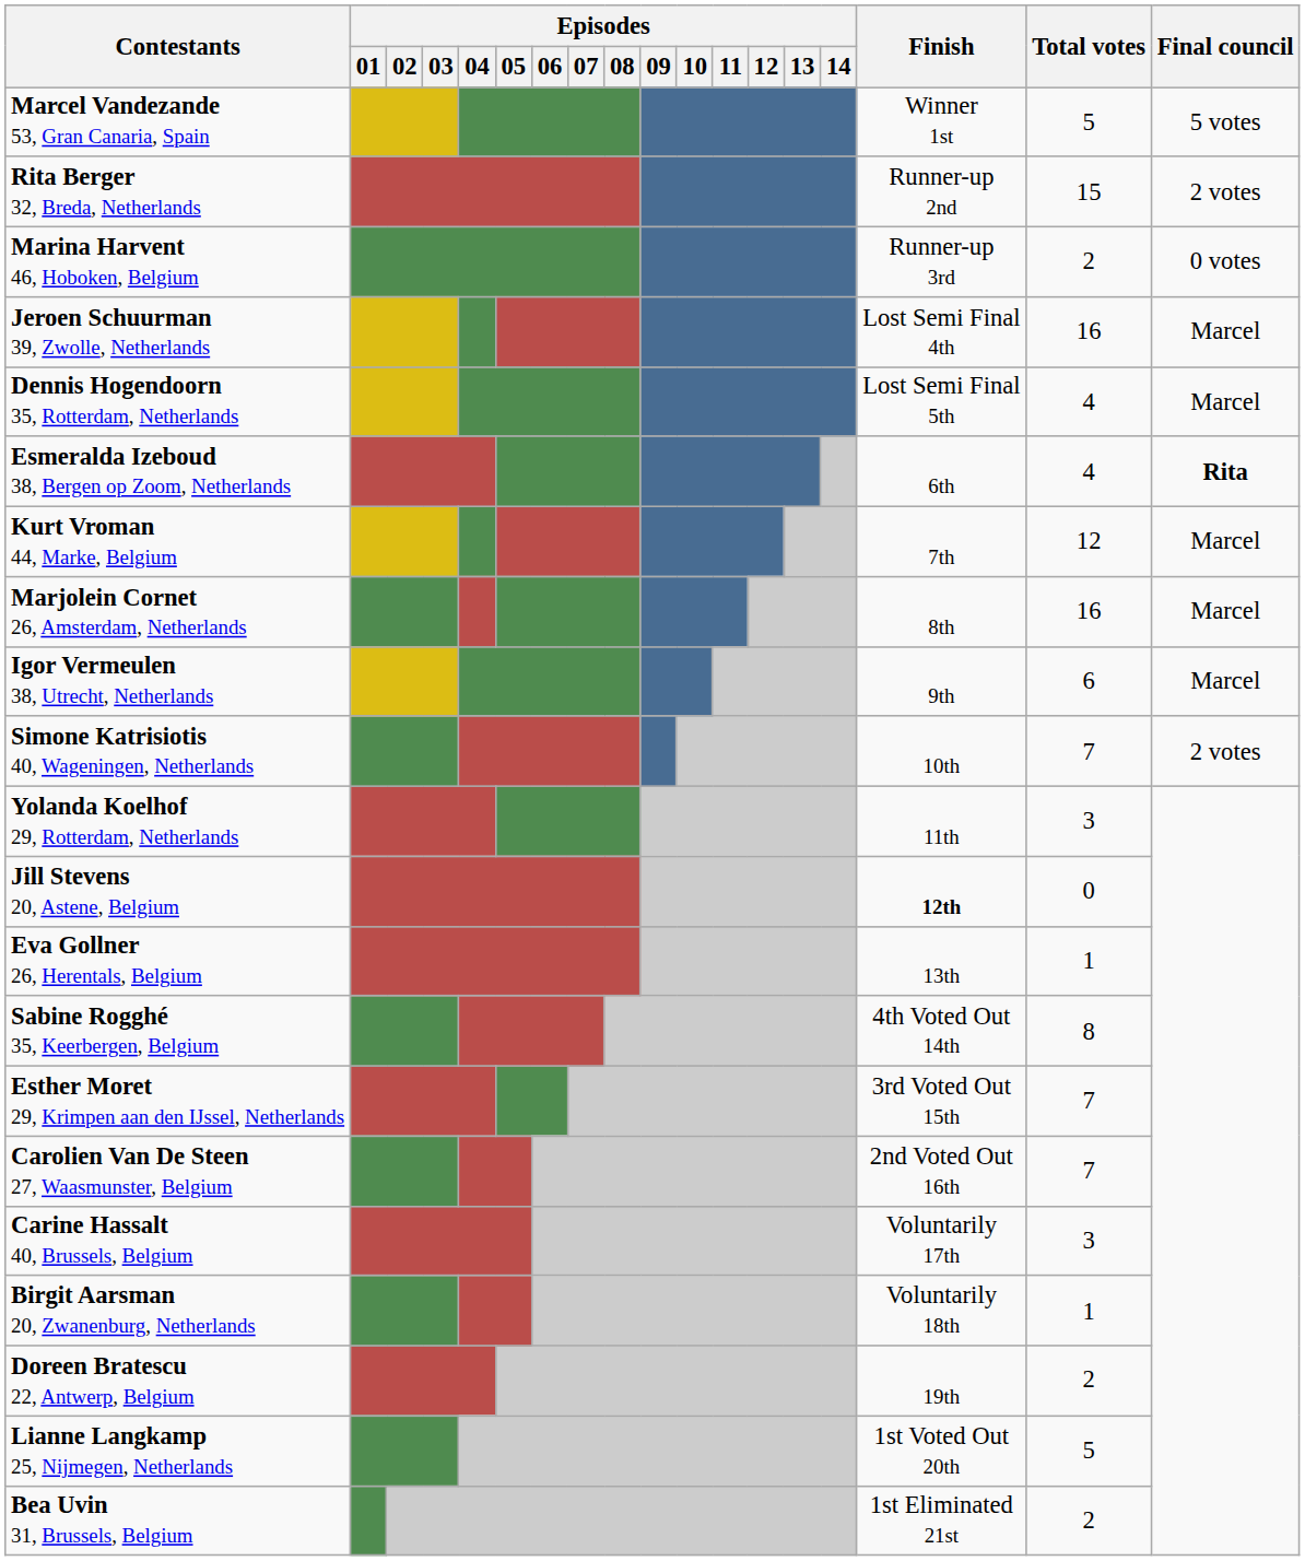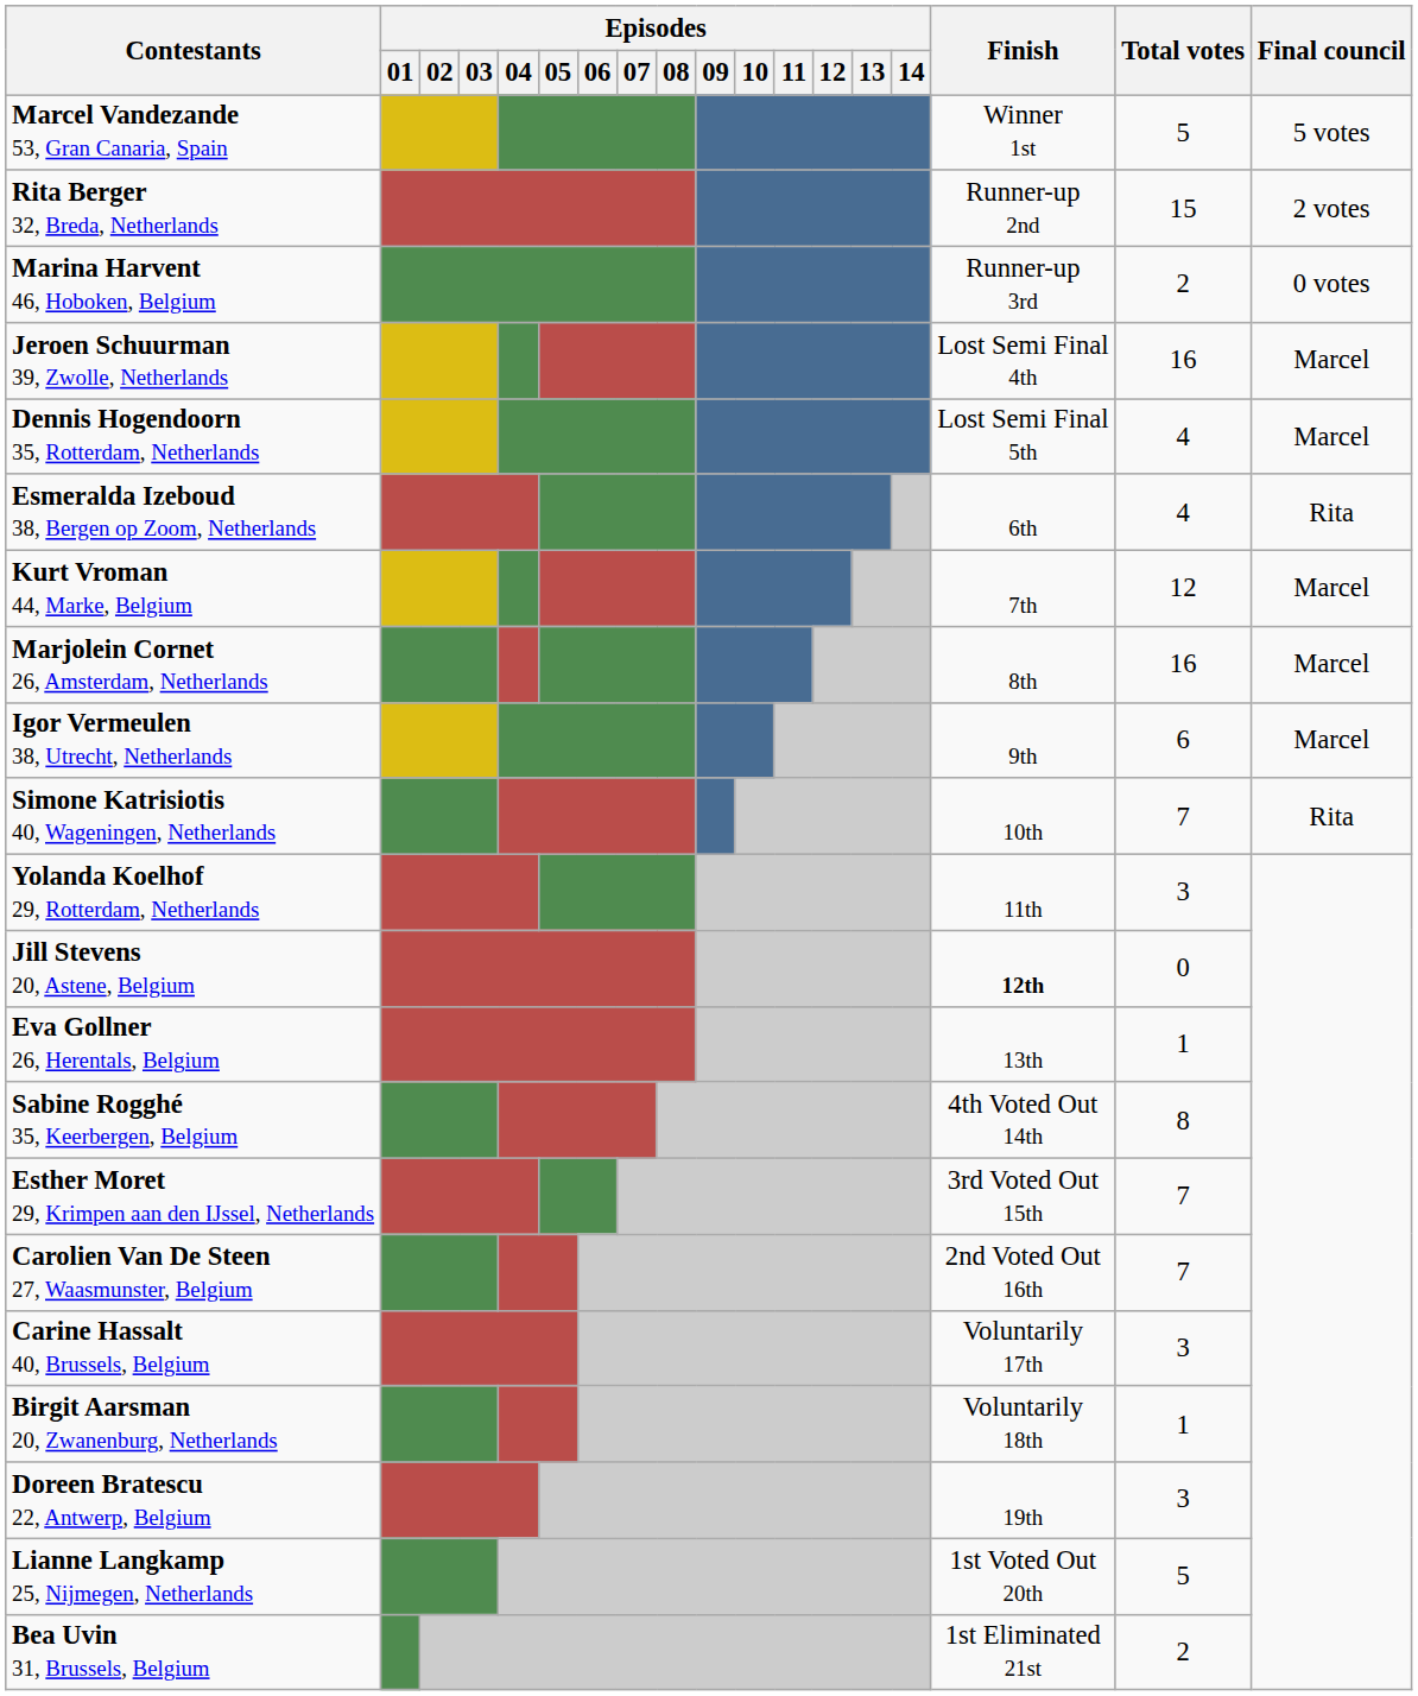Esmeralda Izeboud 38, Bergen op Zoom, Netherlands | Final council: bold -> normal
Simone Katrisiotis 40, Wageningen, Netherlands | Final council: 2 votes -> Rita
Doreen Bratescu 22, Antwerp, Belgium | Total votes: 2 -> 3
